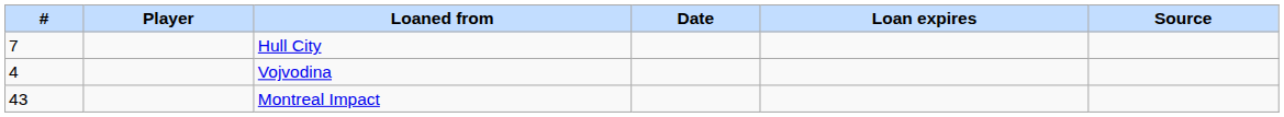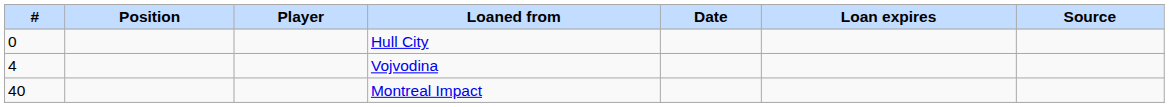+ column: Position
Hull City | #: 7 -> 0
Montreal Impact | #: 43 -> 40
